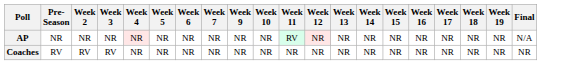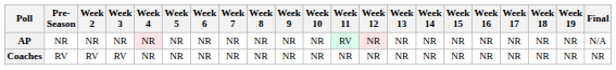+ column: Week 8 | NR | NR
